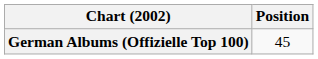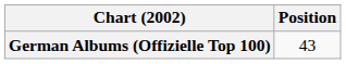German Albums (Offizielle Top 100) | Position: 45 -> 43
